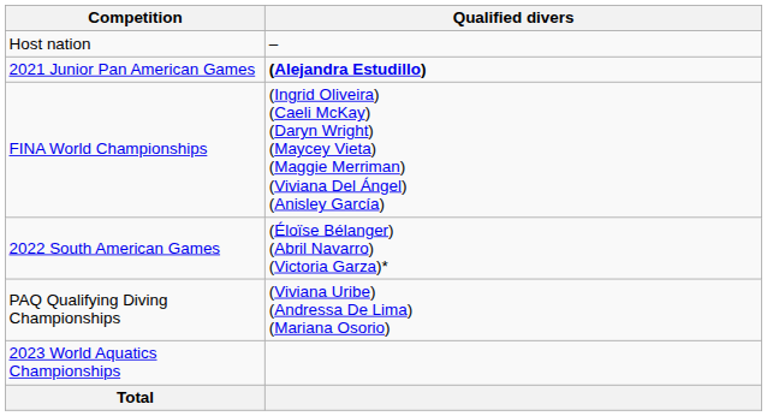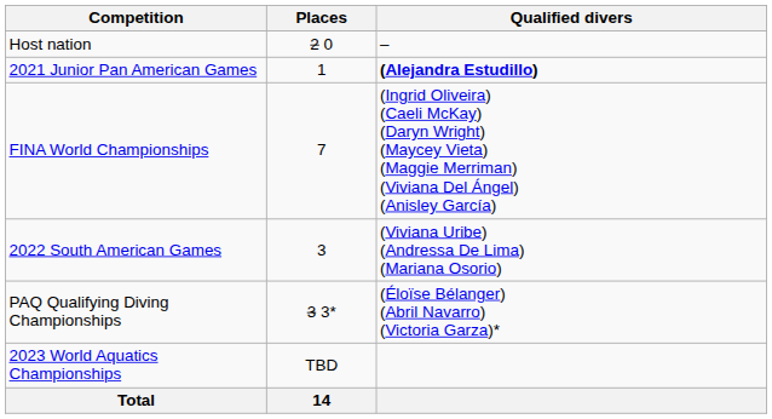+ column: Places | 2 0 | 1 | 7 | 3 | 3 3* | TBD | 14
2022 South American Games | Qualified divers: (Éloïse Bélanger) (Abril Navarro) (Victoria Garza)* -> (Viviana Uribe) (Andressa De Lima) (Mariana Osorio)
PAQ Qualifying Diving Championships | Qualified divers: (Viviana Uribe) (Andressa De Lima) (Mariana Osorio) -> (Éloïse Bélanger) (Abril Navarro) (Victoria Garza)*
